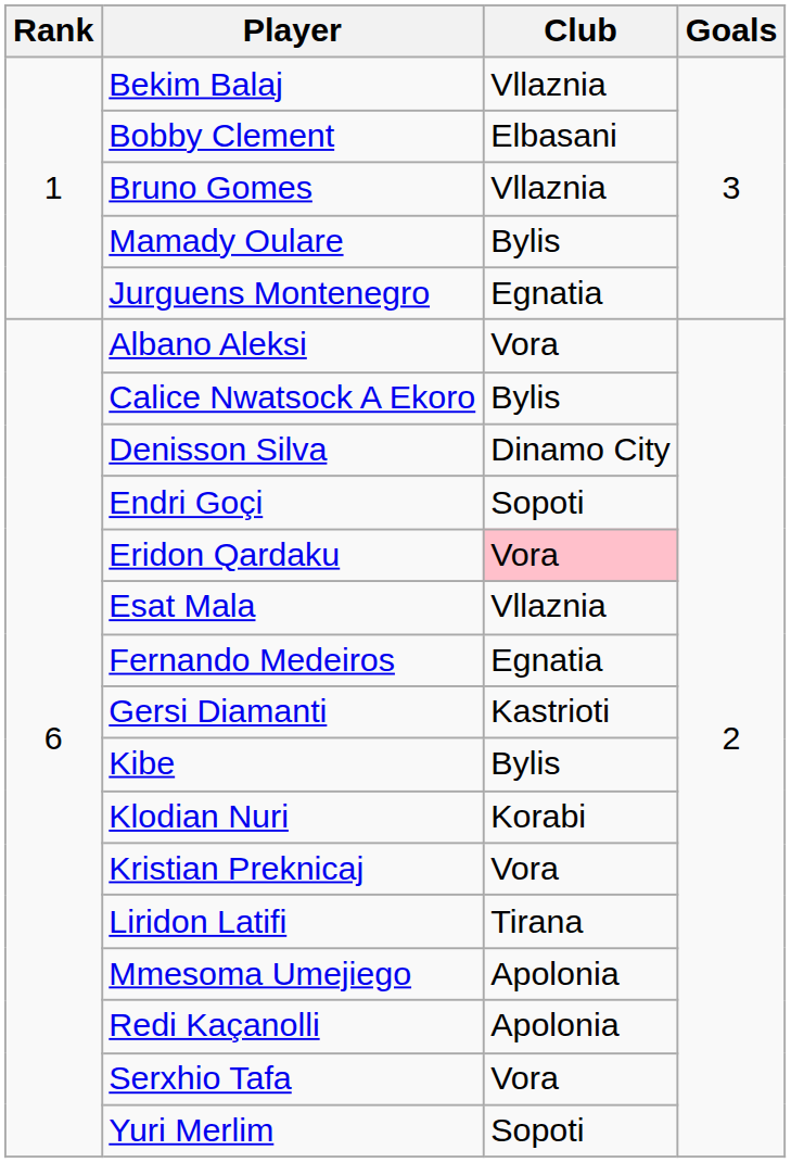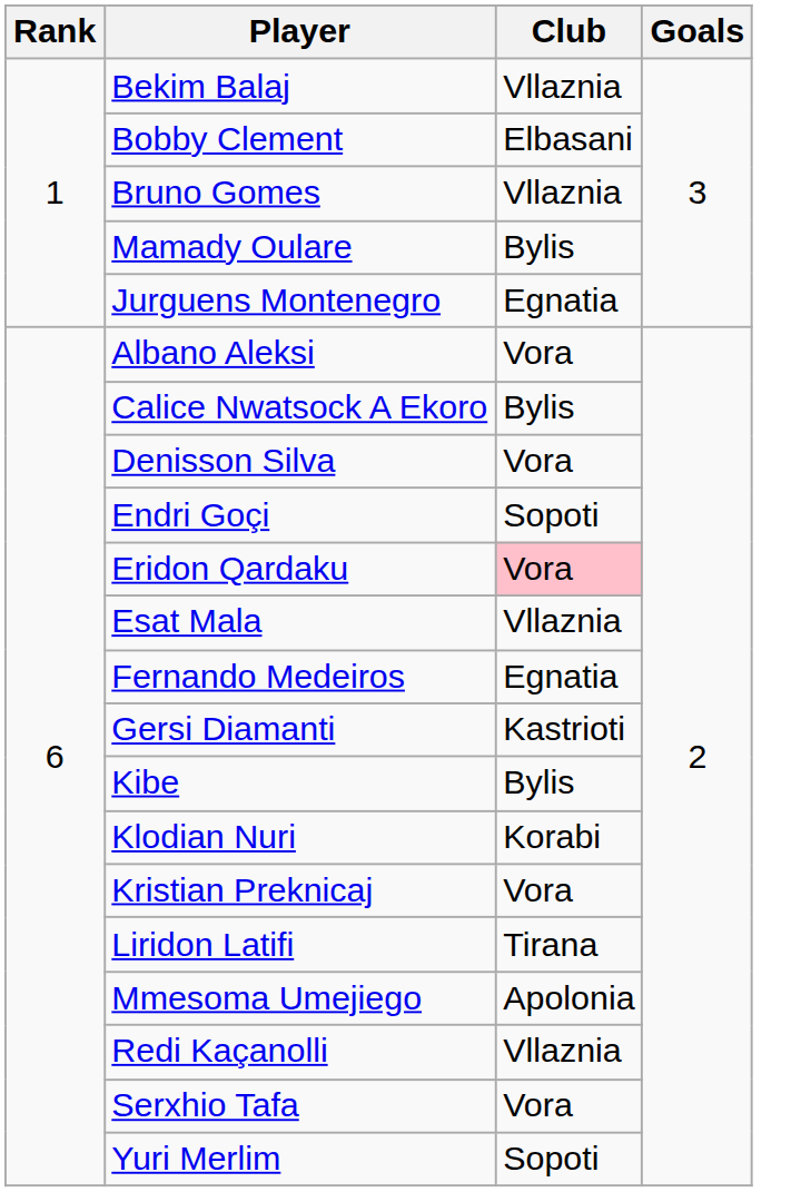Denisson Silva | Club: Dinamo City -> Vora
Redi Kaçanolli | Club: Apolonia -> Vllaznia
